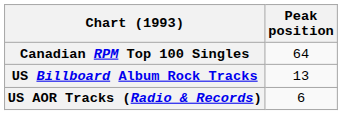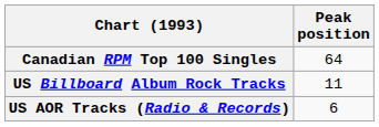US Billboard Album Rock Tracks | Peak position: 13 -> 11
